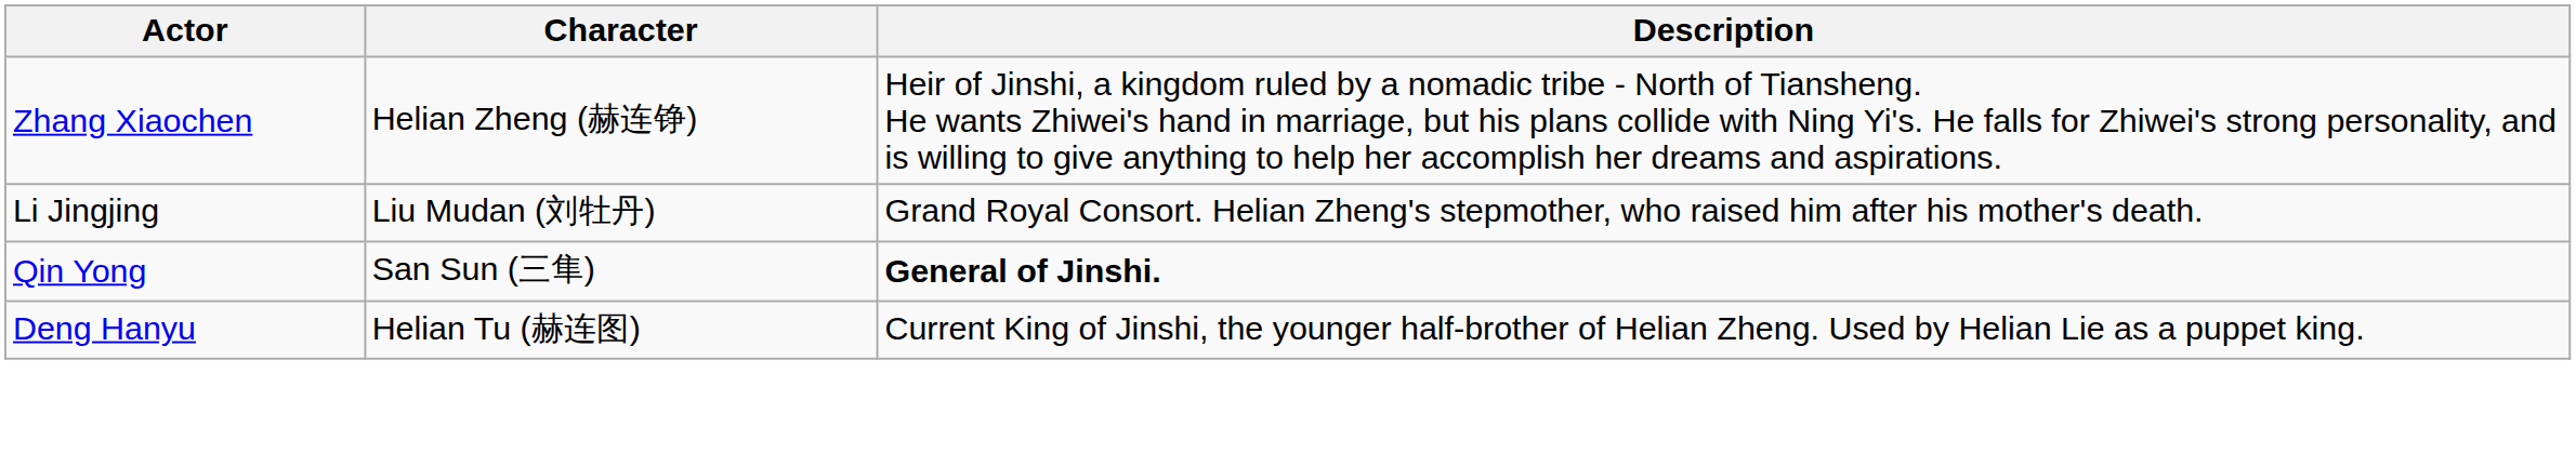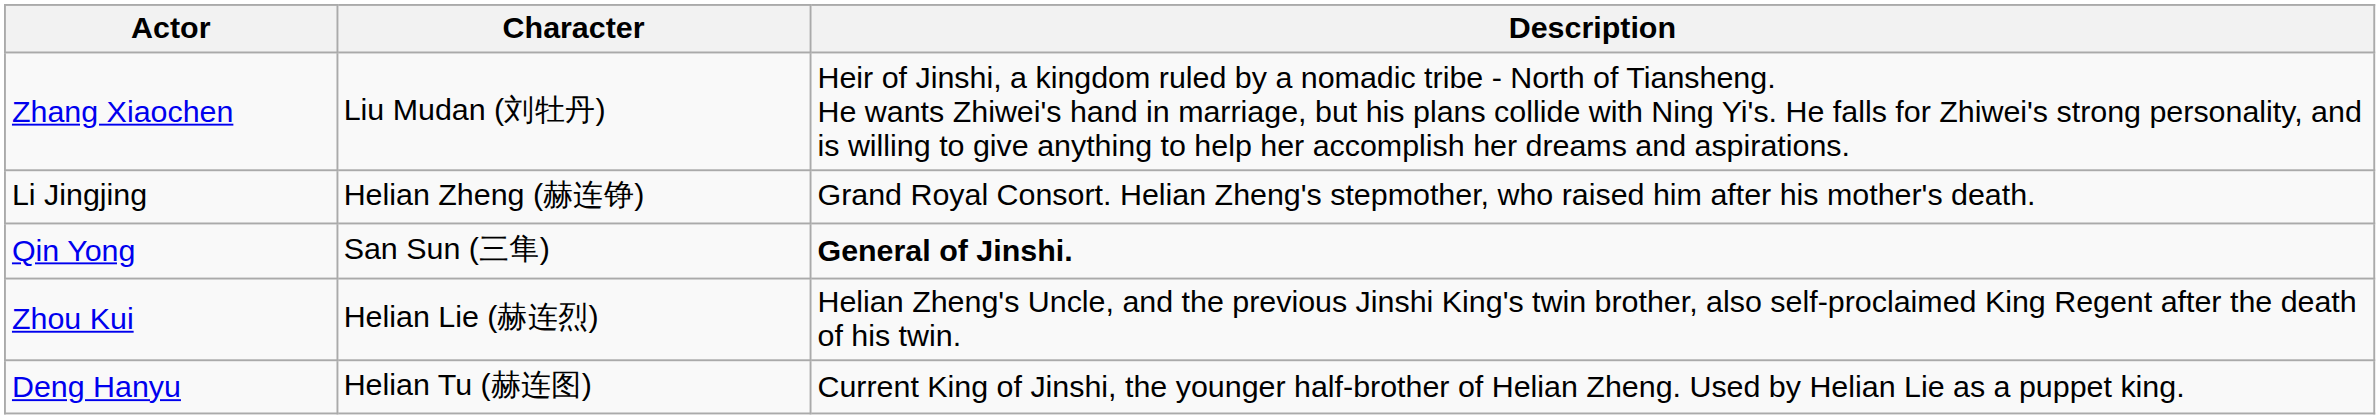Zhang Xiaochen | Character: Helian Zheng (赫连铮) -> Liu Mudan (刘牡丹)
Li Jingjing | Character: Liu Mudan (刘牡丹) -> Helian Zheng (赫连铮)
+ row: Zhou Kui | Helian Lie (赫连烈) | Helian Zheng's Uncle, and the previous Jinshi King's twin brother, also self-proclaimed King Regent after the death of his twin.
